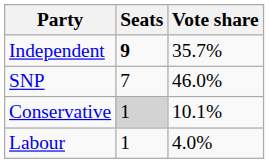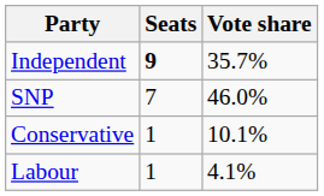Conservative | Seats: lightgrey background -> no background
Labour | Vote share: 4.0% -> 4.1%
